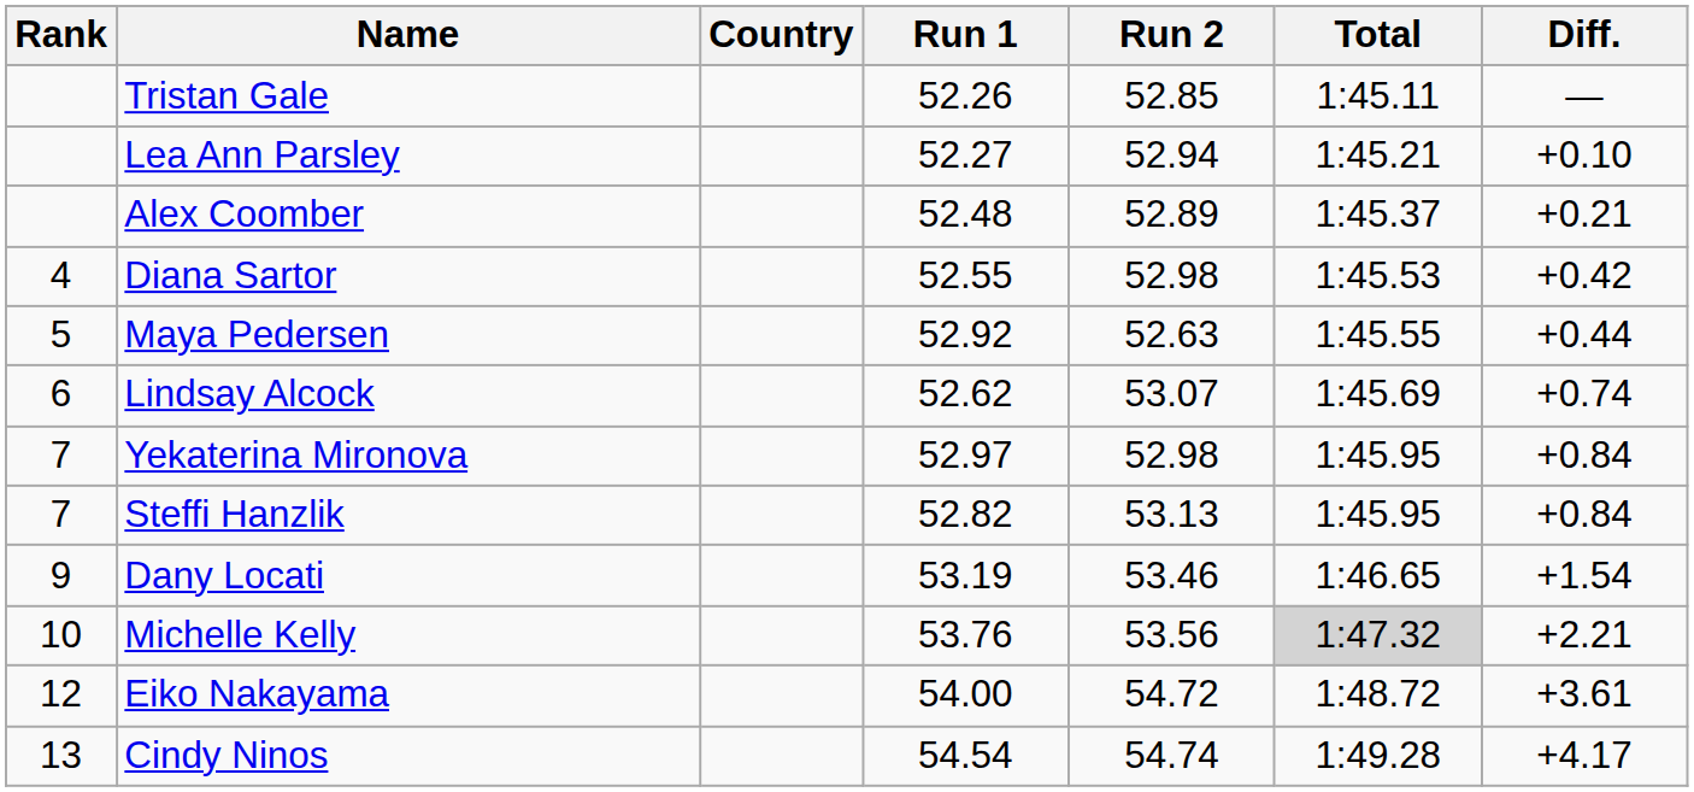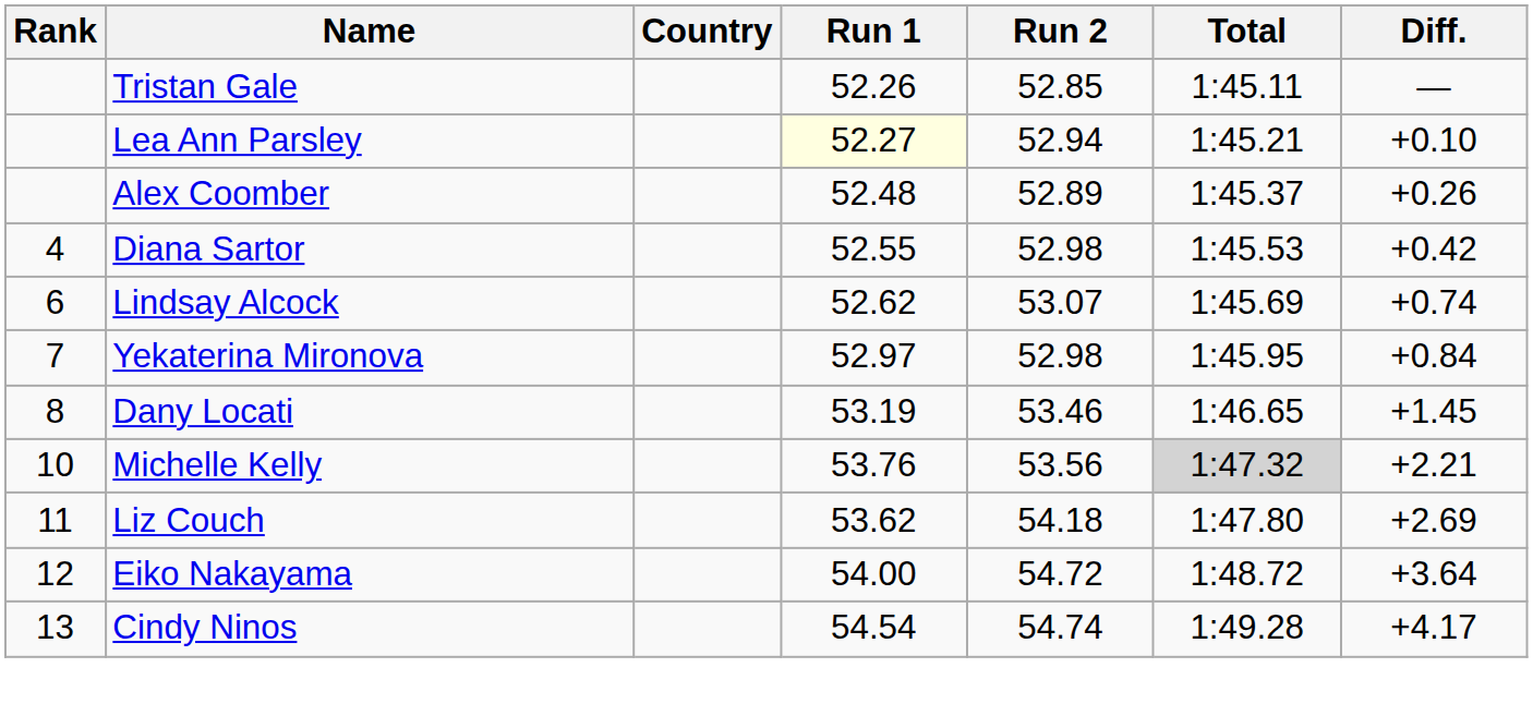Lea Ann Parsley | Run 1: no background -> lightyellow background
Alex Coomber | Diff.: +0.21 -> +0.26
- row: 5 | Maya Pedersen | 52.92 | 52.63 | 1:45.55 | +0.44
- row: 7 | Steffi Hanzlik | 52.82 | 53.13 | 1:45.95 | +0.84
Dany Locati | Rank: 9 -> 8
Dany Locati | Diff.: +1.54 -> +1.45
+ row: 11 | Liz Couch | 53.62 | 54.18 | 1:47.80 | +2.69
Eiko Nakayama | Diff.: +3.61 -> +3.64
